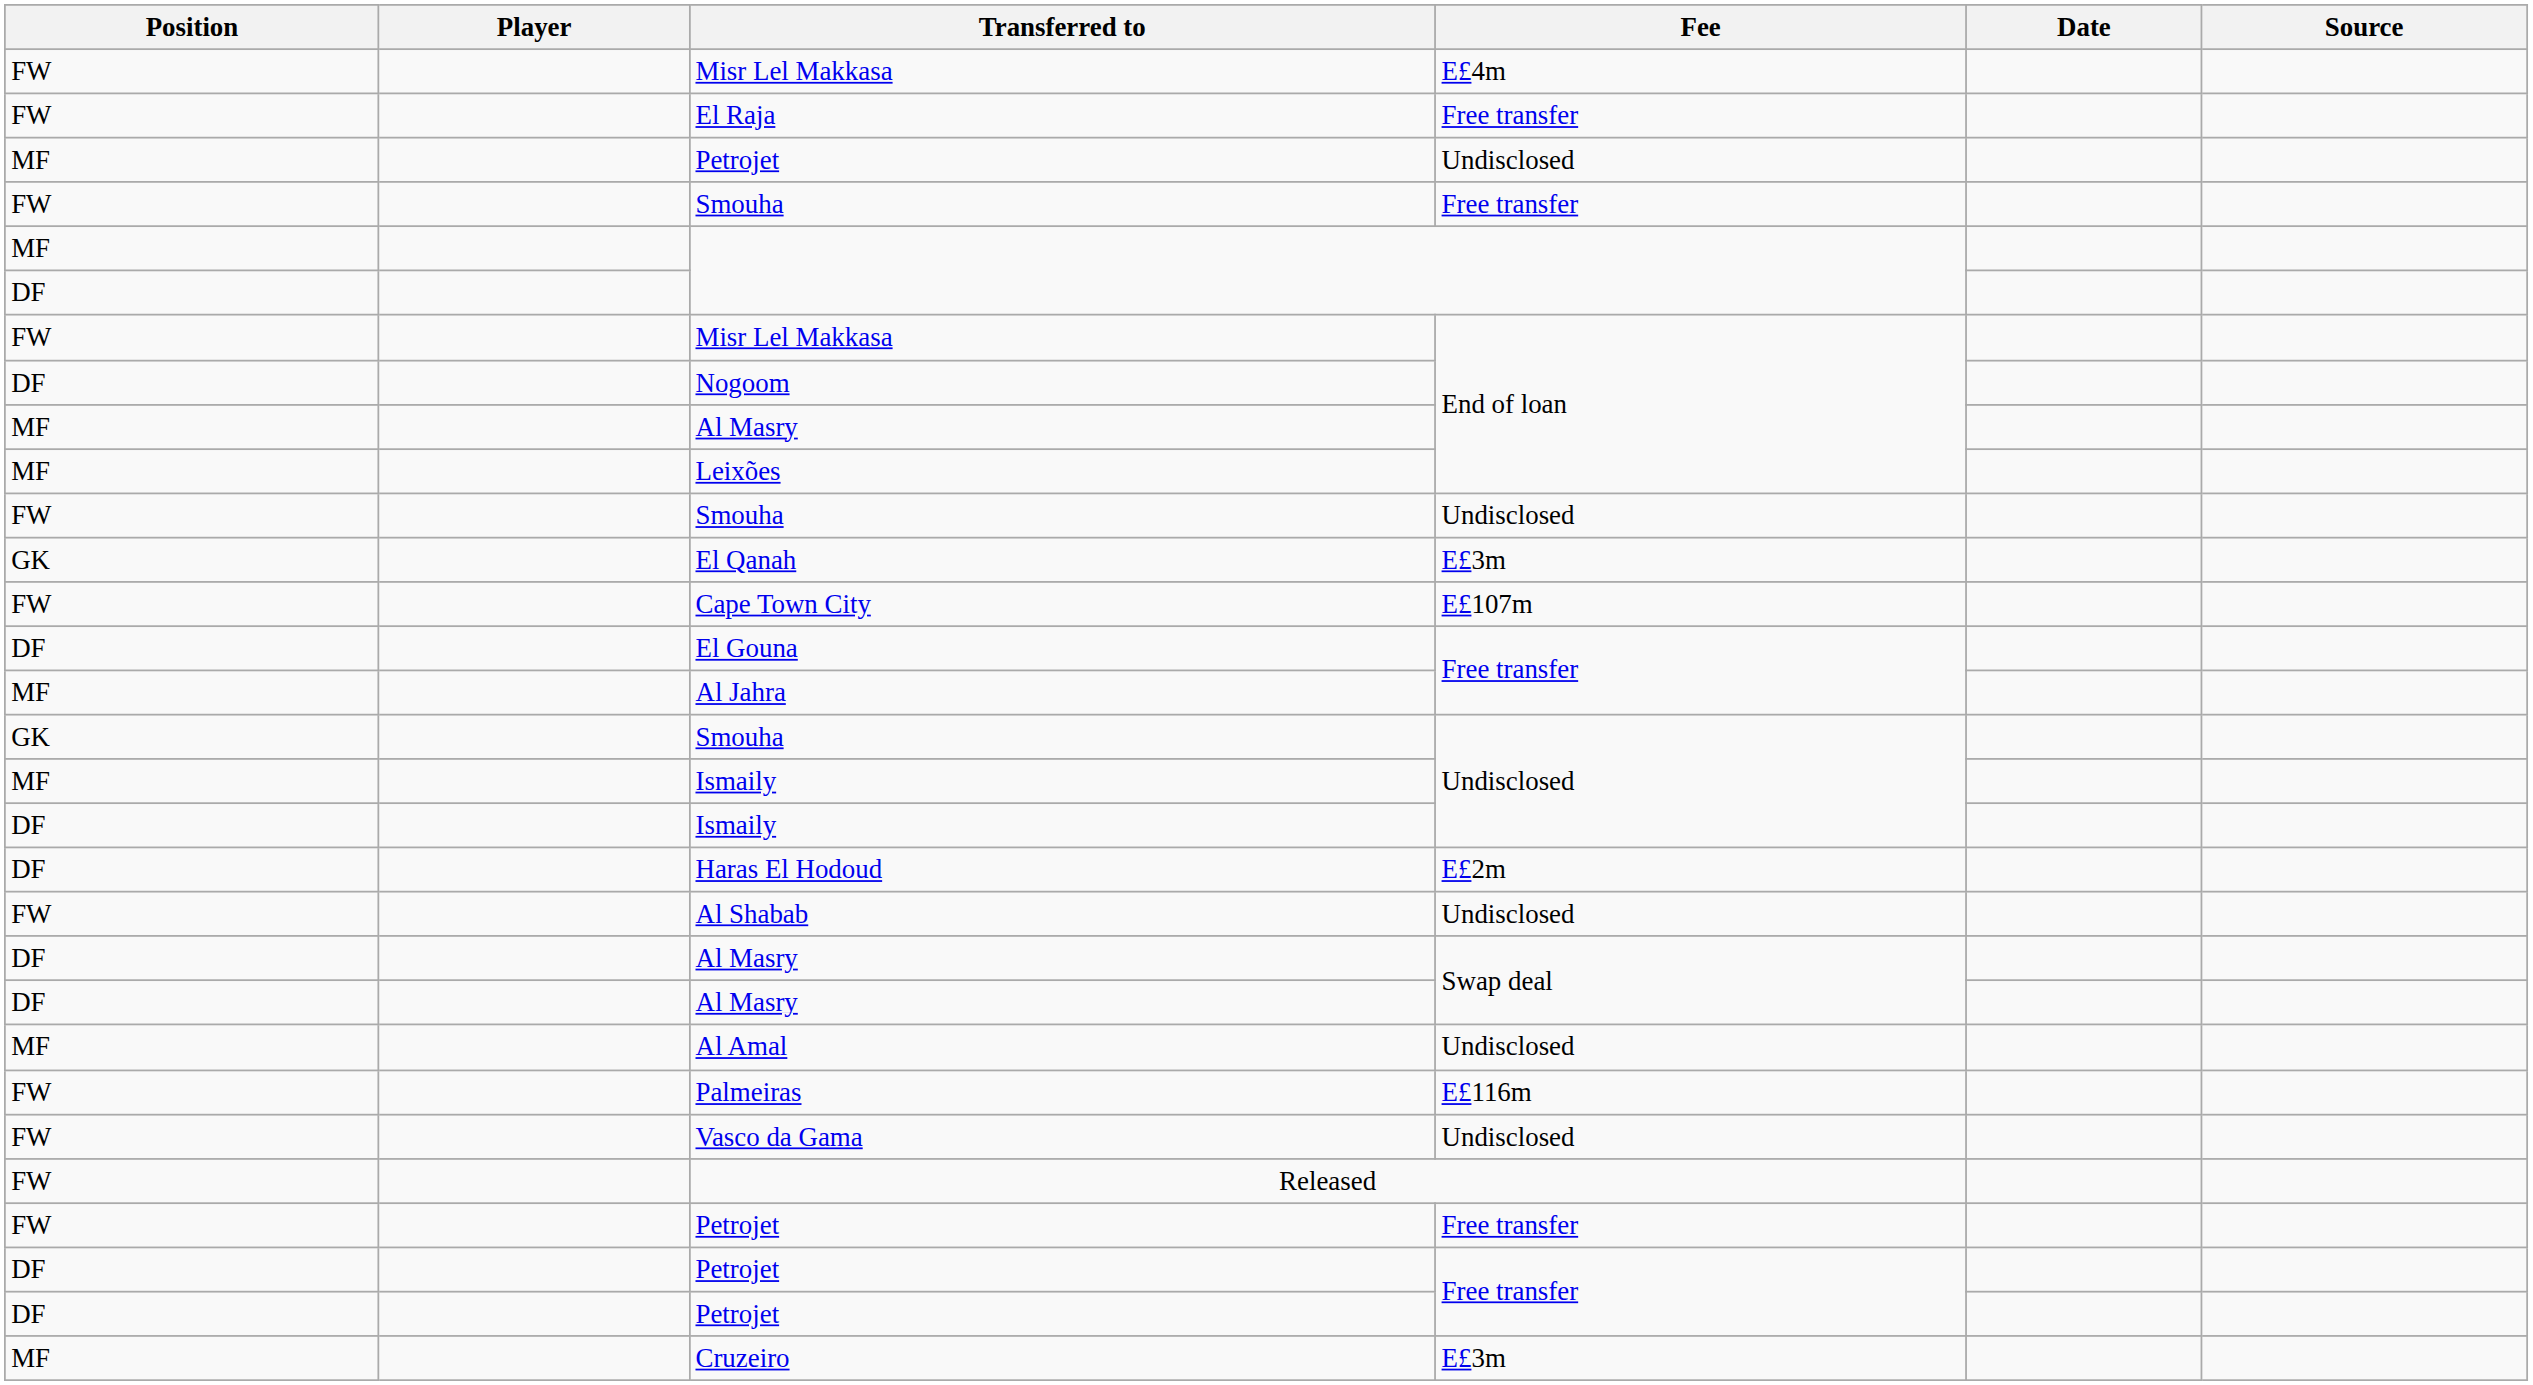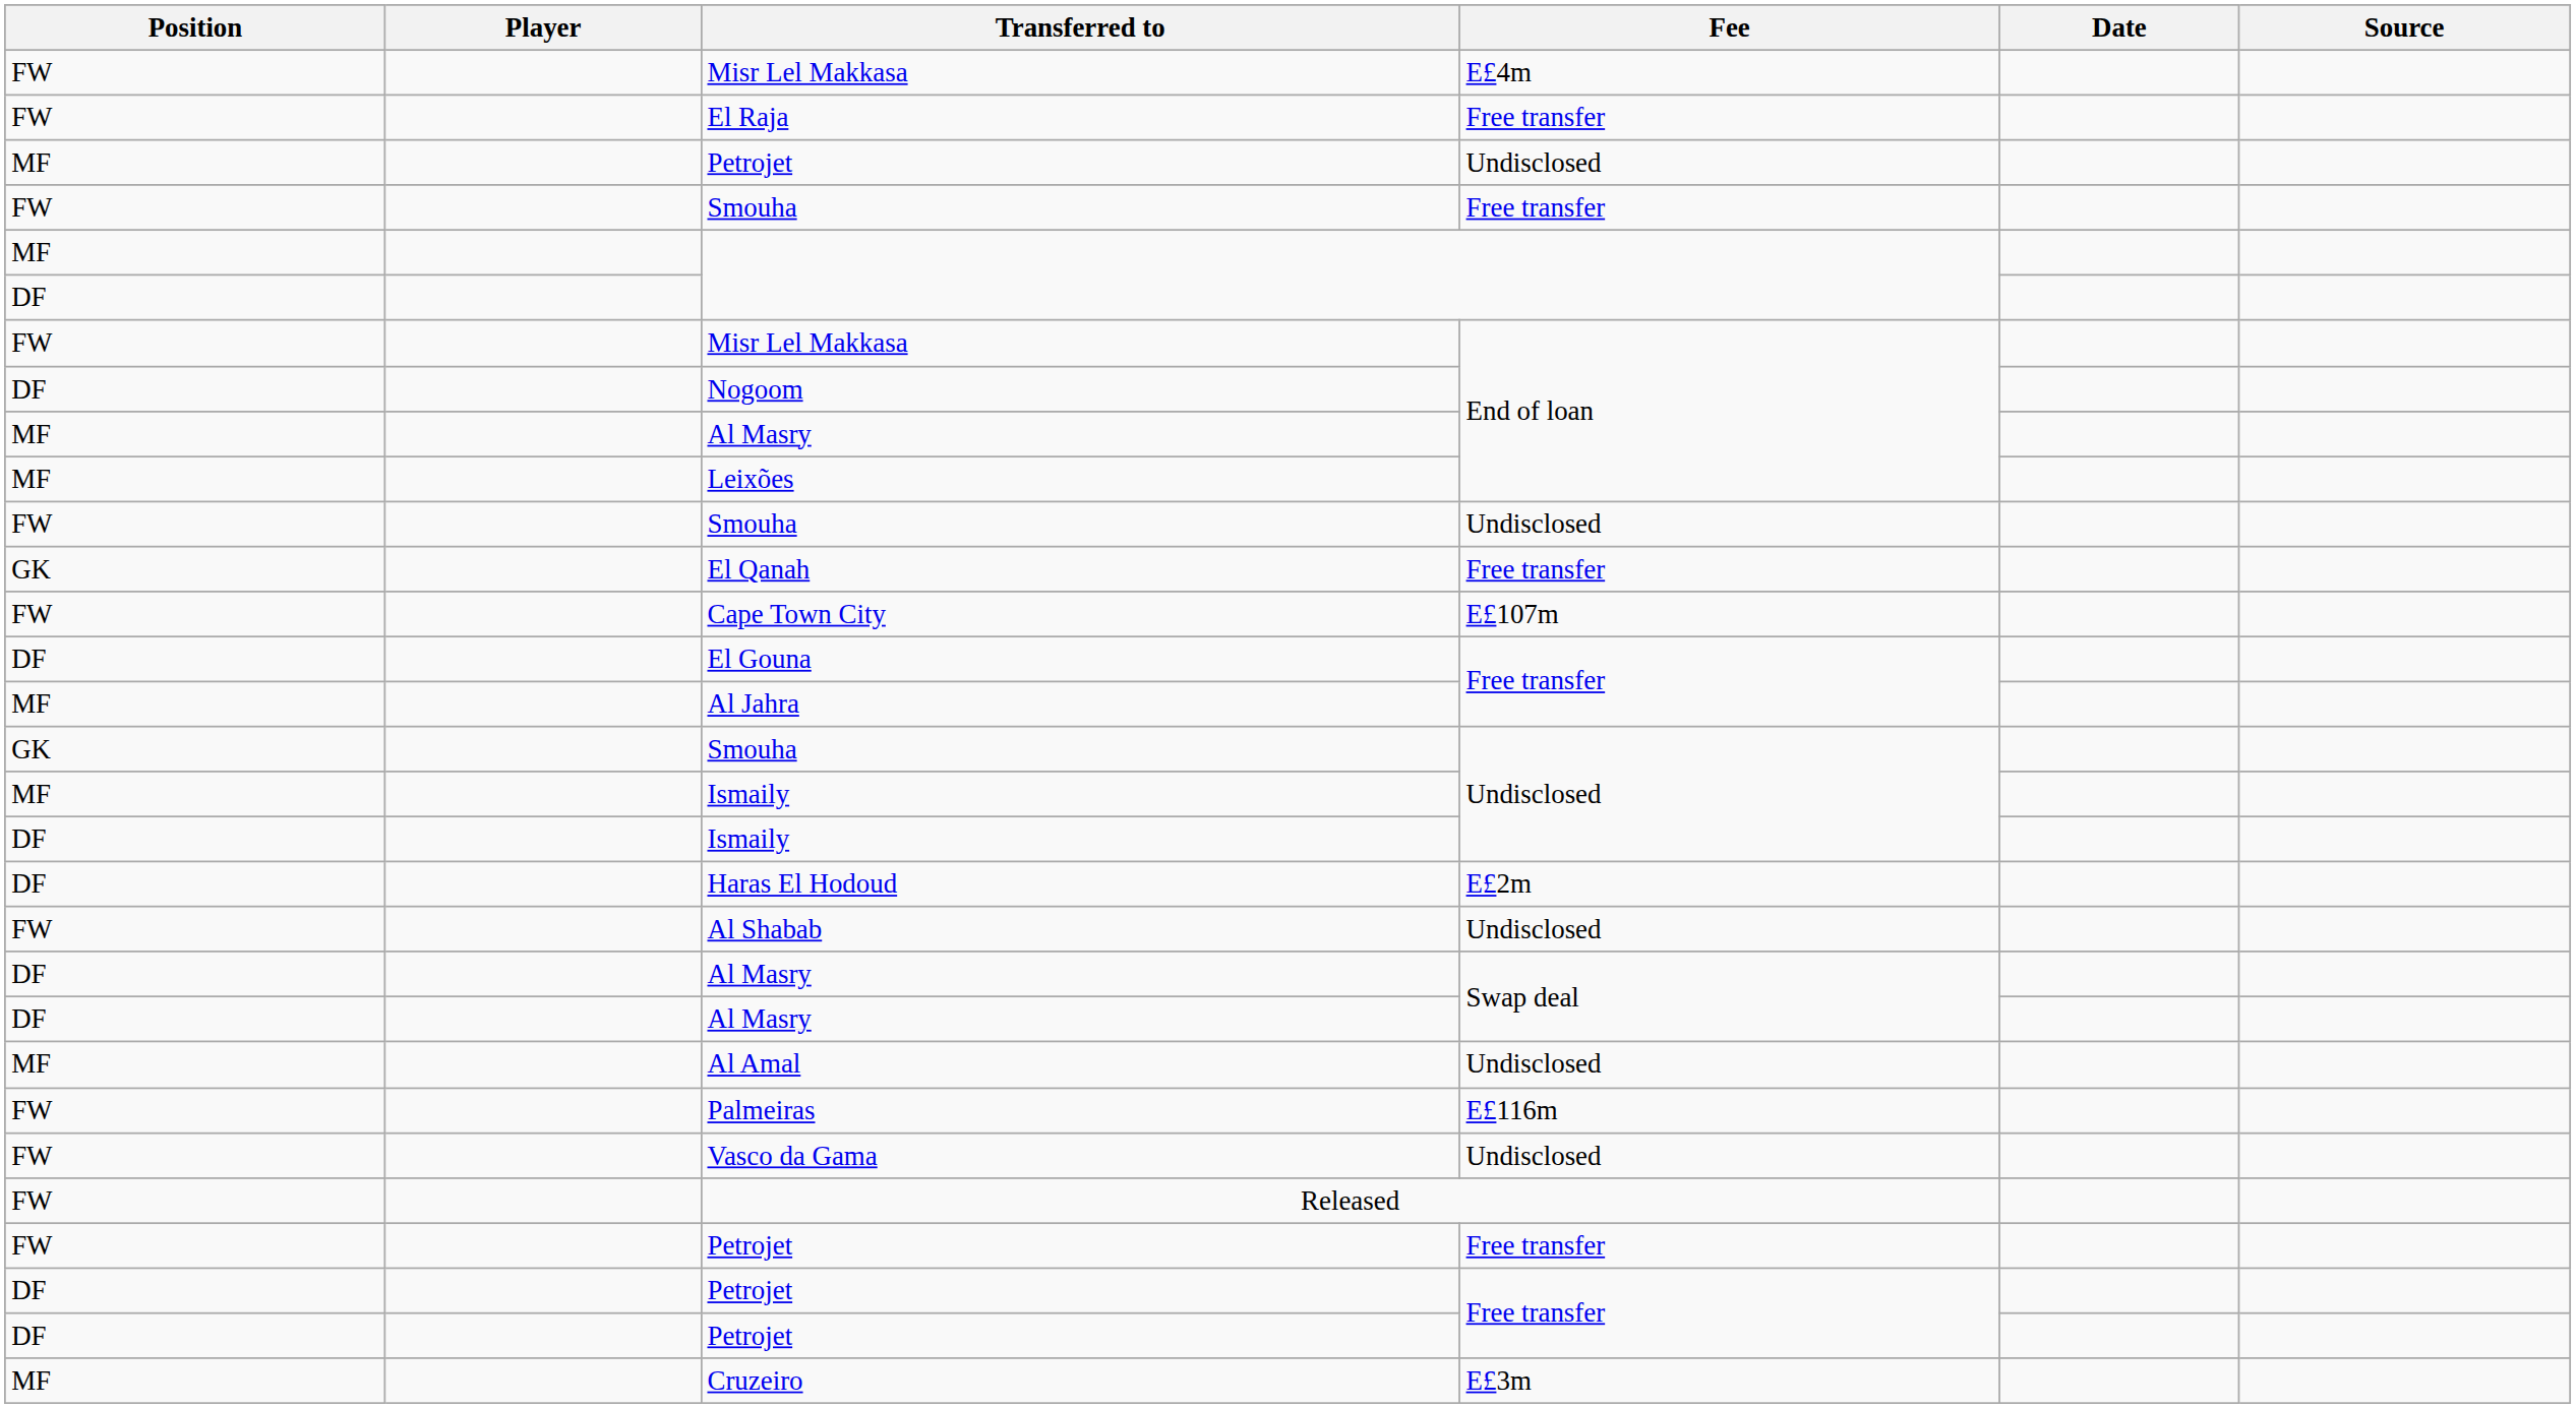El Qanah | Fee: E£3m -> Free transfer
